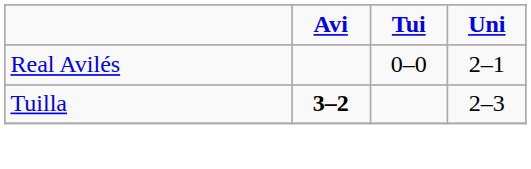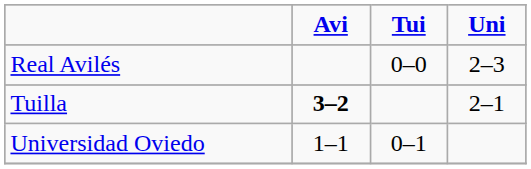Real Avilés | Uni: 2–1 -> 2–3
Tuilla | Uni: 2–3 -> 2–1
+ row: Universidad Oviedo | 1–1 | 0–1
